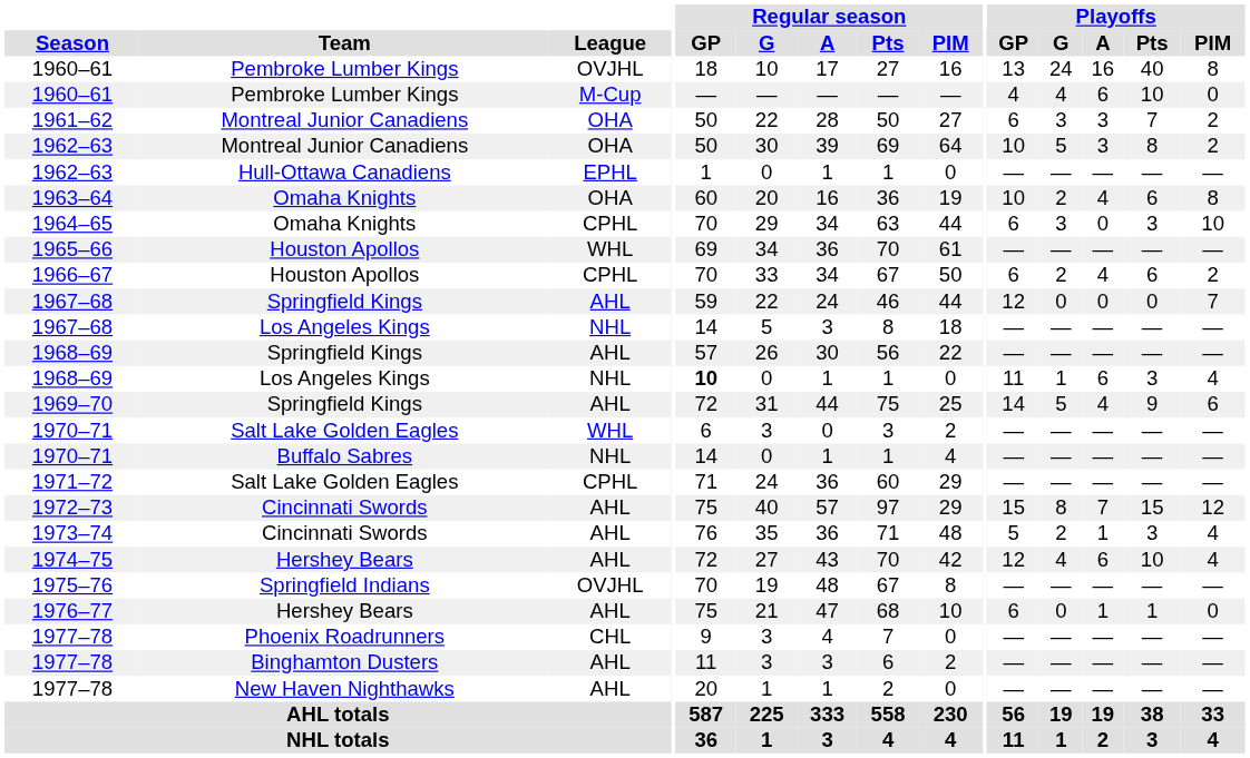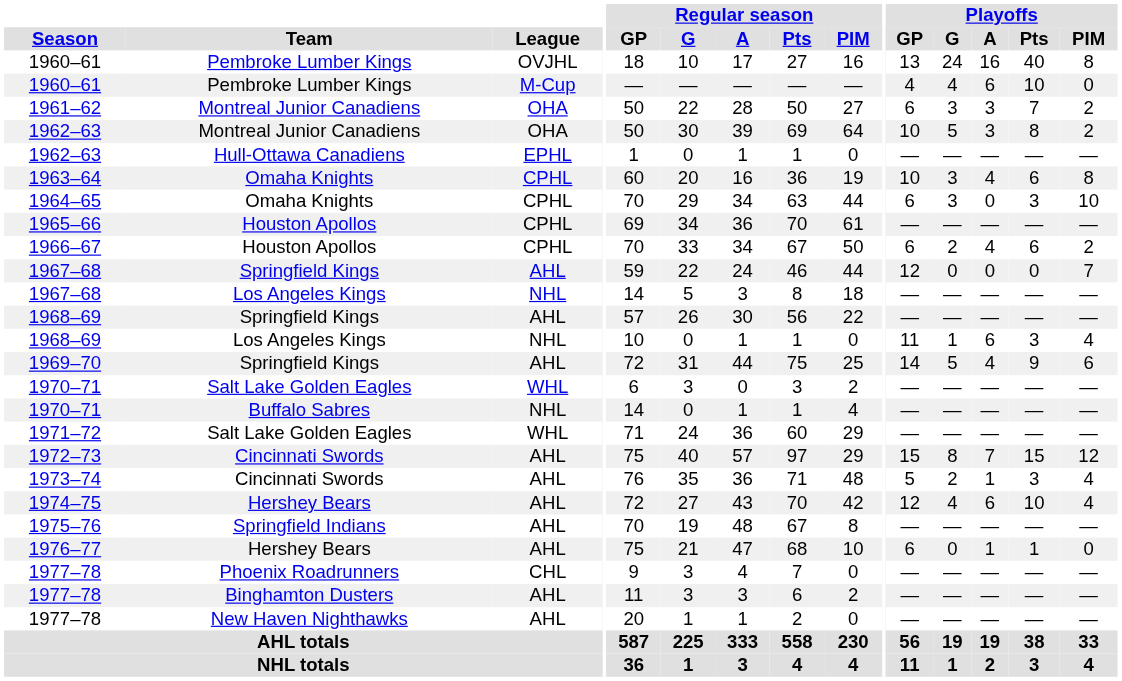1963–64 | League: OHA -> CPHL
1963–64 | Playoffs / G: 2 -> 3
1965–66 | League: WHL -> CPHL
1968–69 / Los Angeles Kings | Regular season / GP: bold -> normal
1971–72 | League: CPHL -> WHL
1975–76 | League: OVJHL -> AHL
